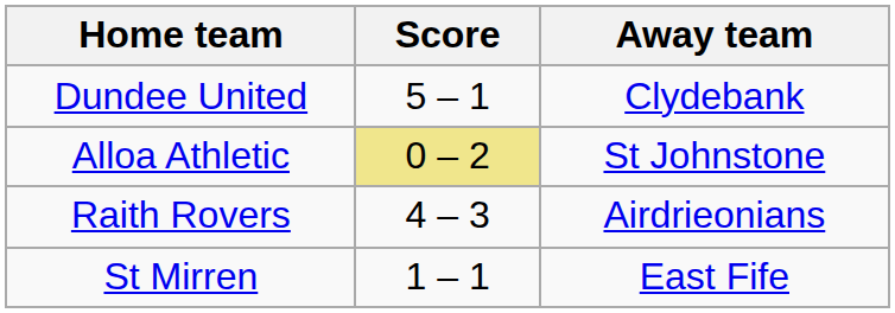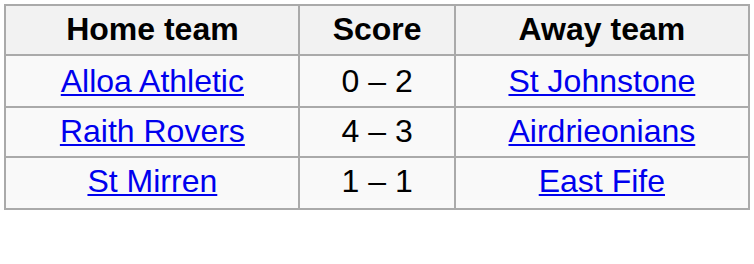- row: Dundee United | 5 – 1 | Clydebank
Alloa Athletic | Score: khaki background -> no background
